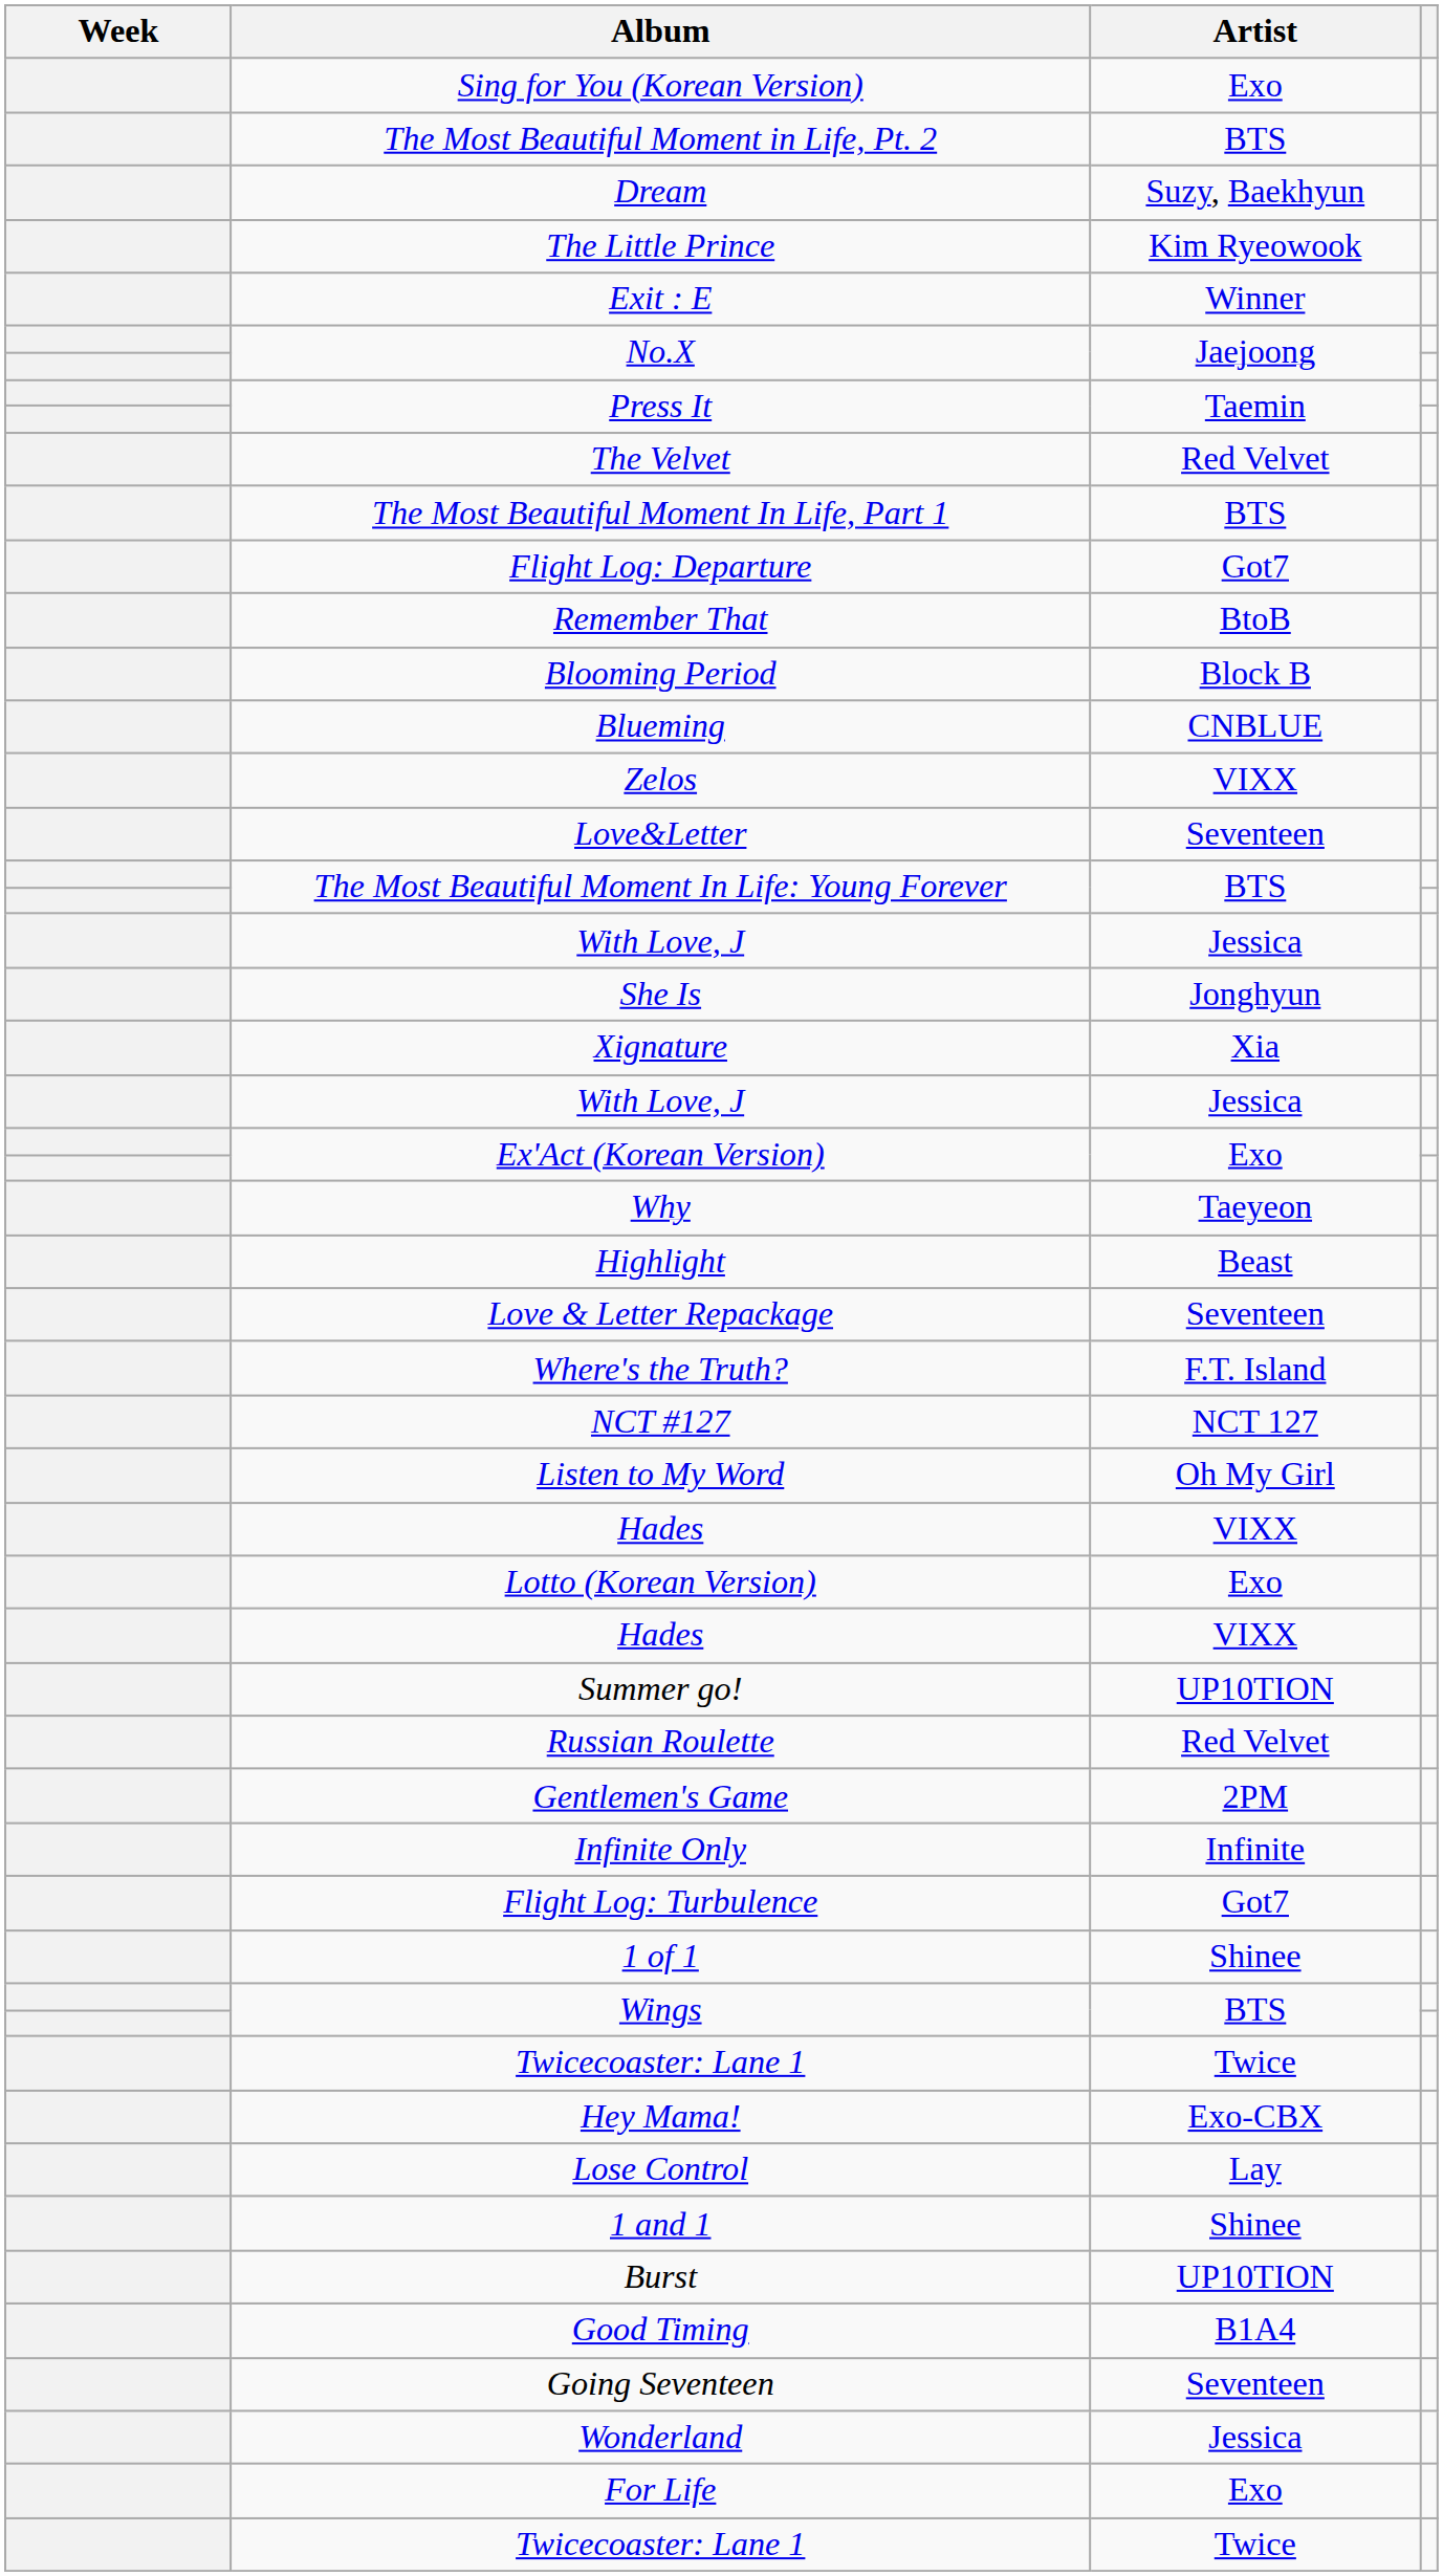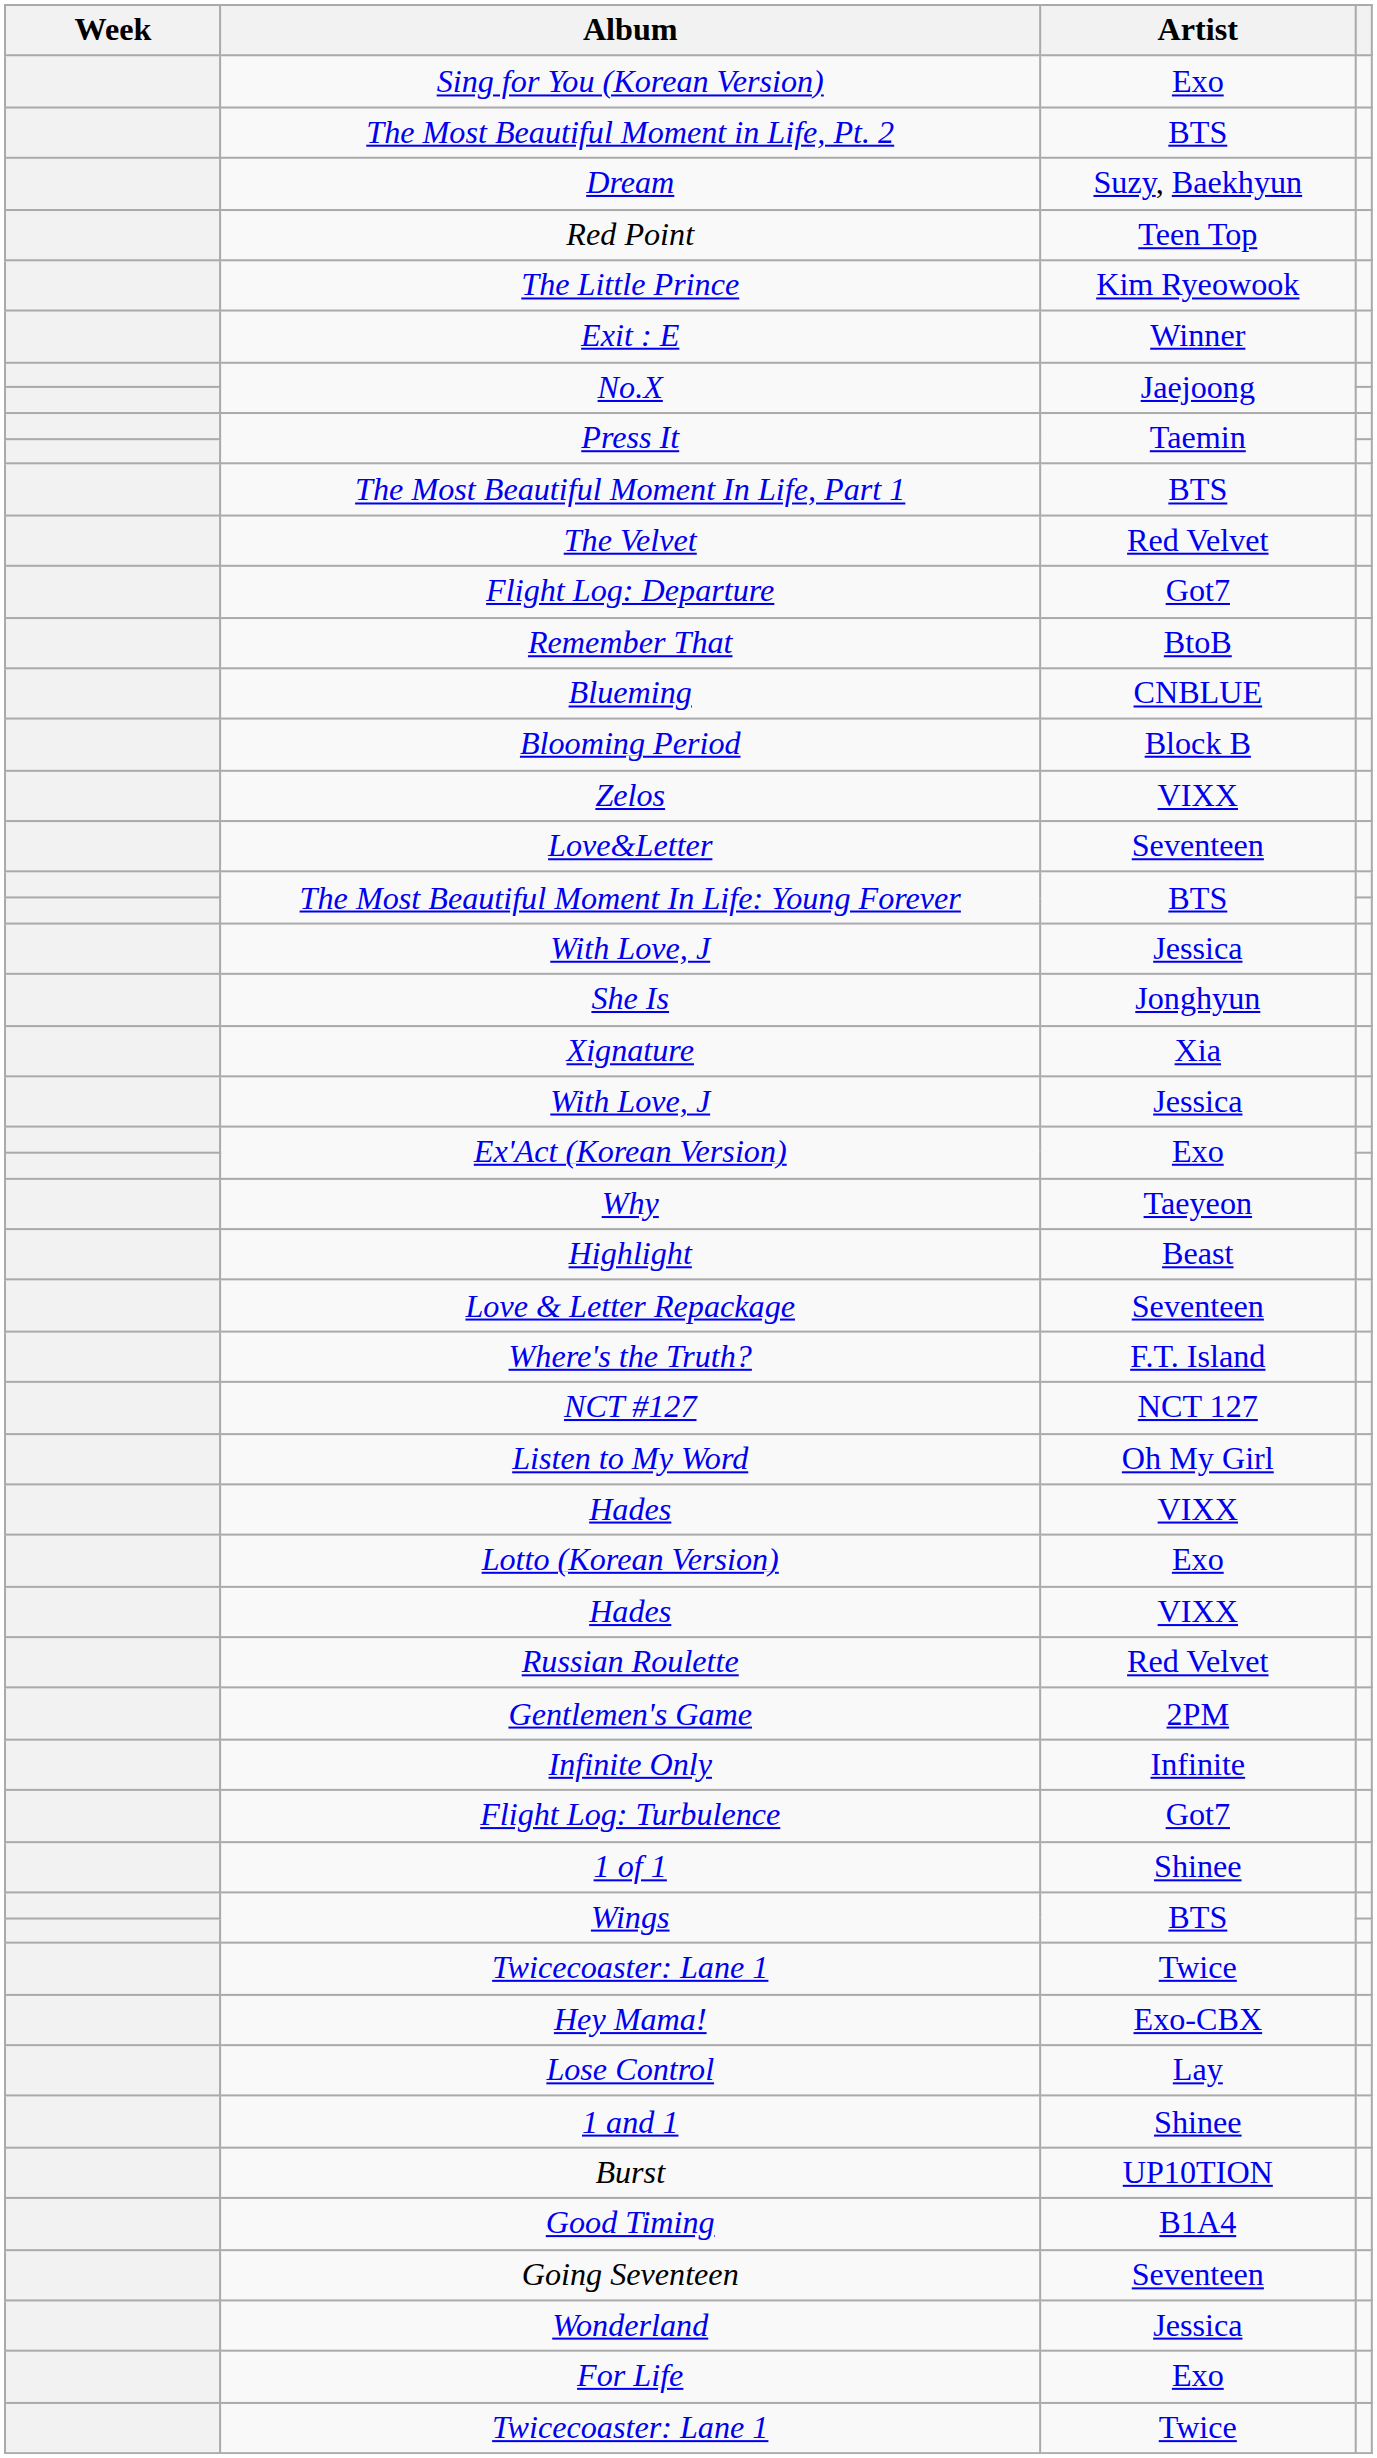+ row: Red Point | Teen Top
rows swapped: The Most Beautiful Moment In Life, Part 1 <-> The Velvet
rows swapped: Blueming <-> Blooming Period
- row: Summer go! | UP10TION
